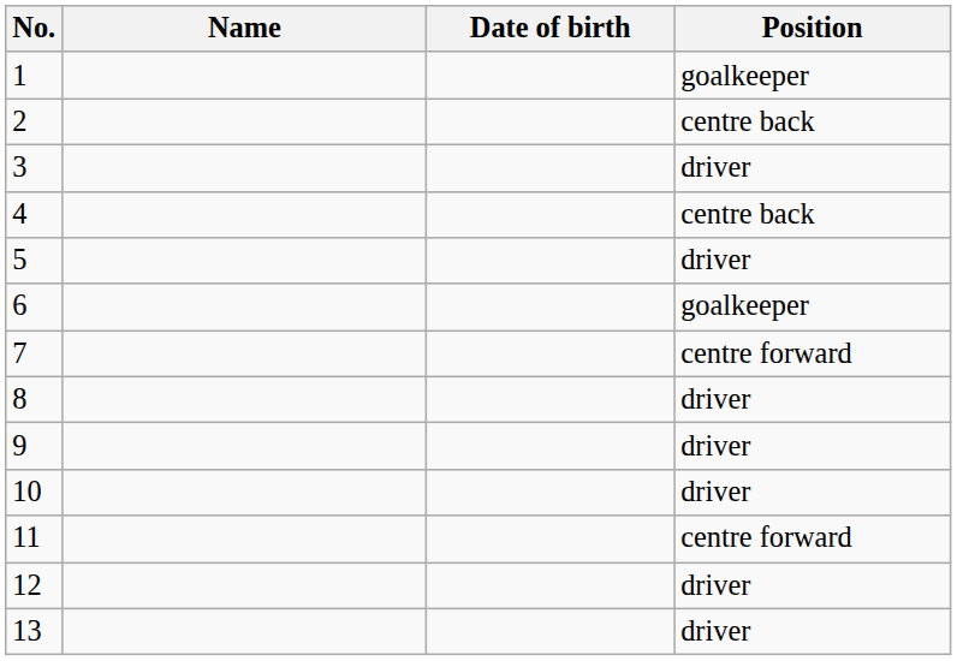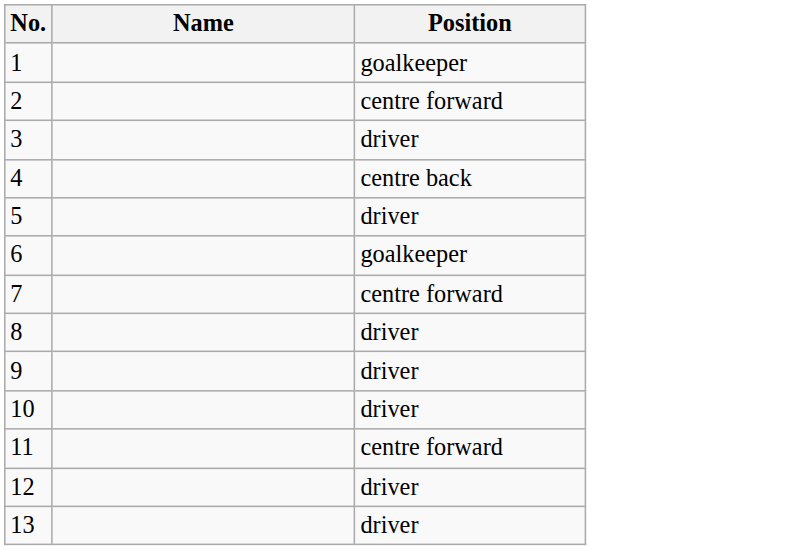- column: Date of birth
2 | Position: centre back -> centre forward
